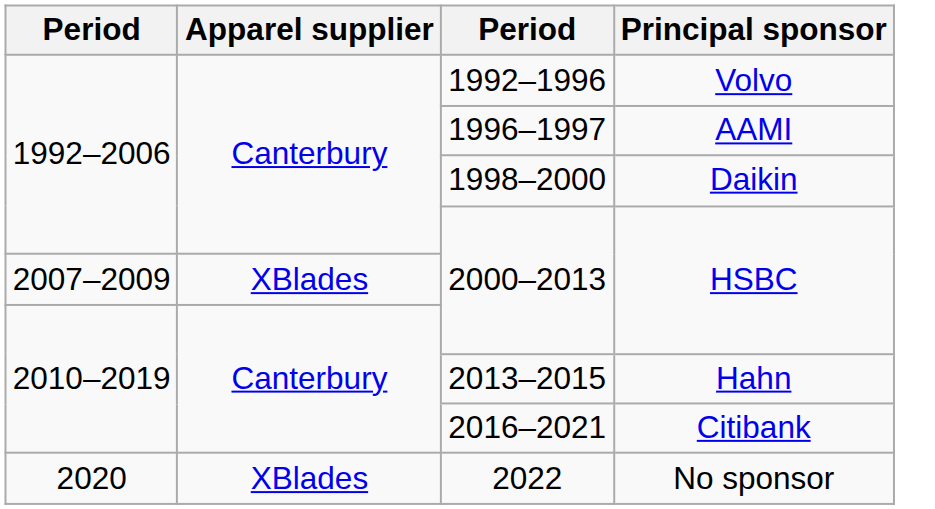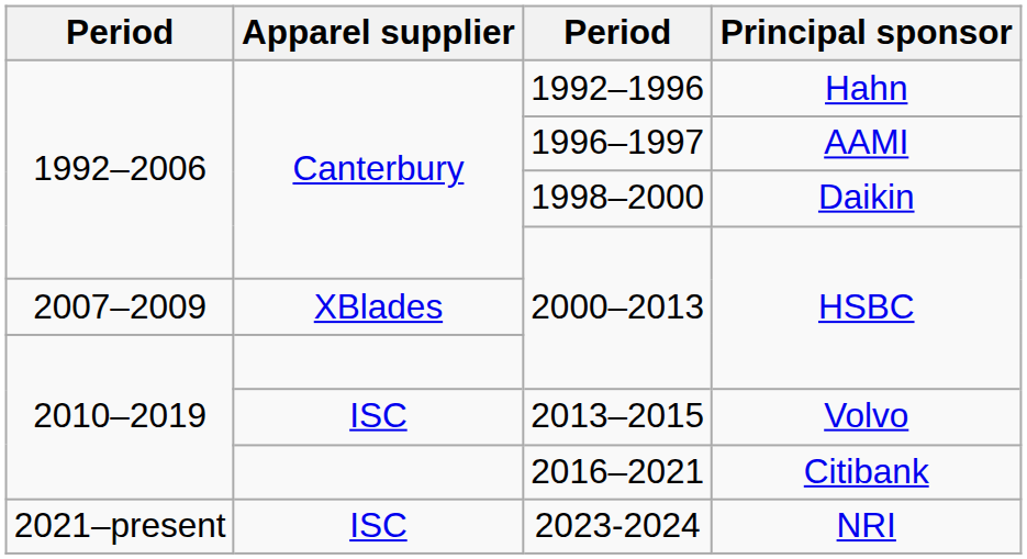1992–1996 | Principal sponsor: Volvo -> Hahn
2013–2015 | Apparel supplier: Canterbury -> ISC
2013–2015 | Principal sponsor: Hahn -> Volvo
- row: 2020 | XBlades | 2022 | No sponsor
+ row: 2021–present | ISC | 2023-2024 | NRI
